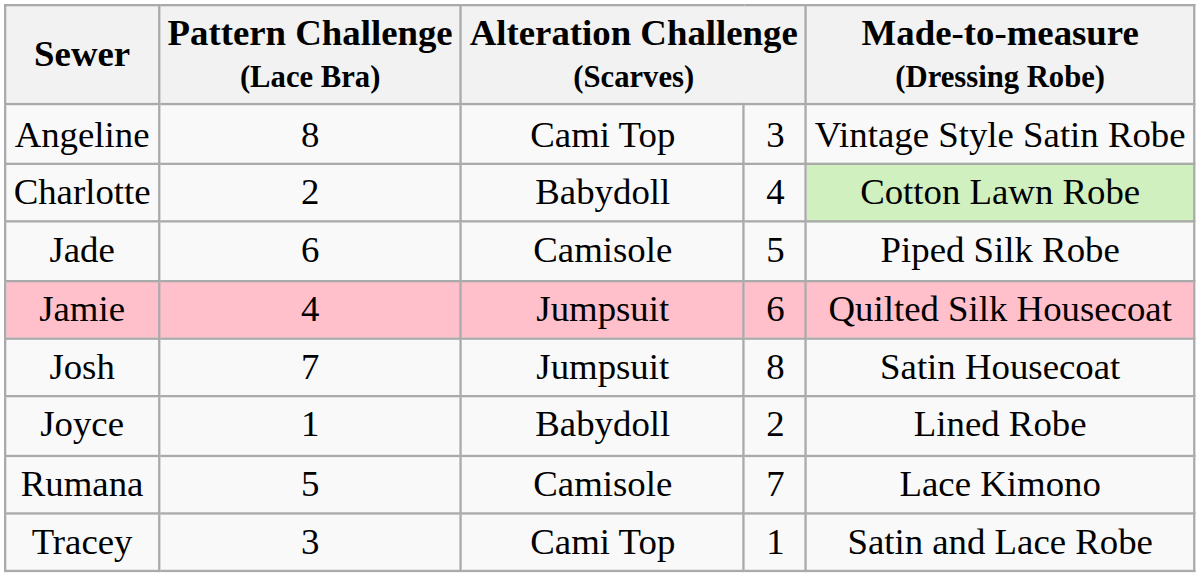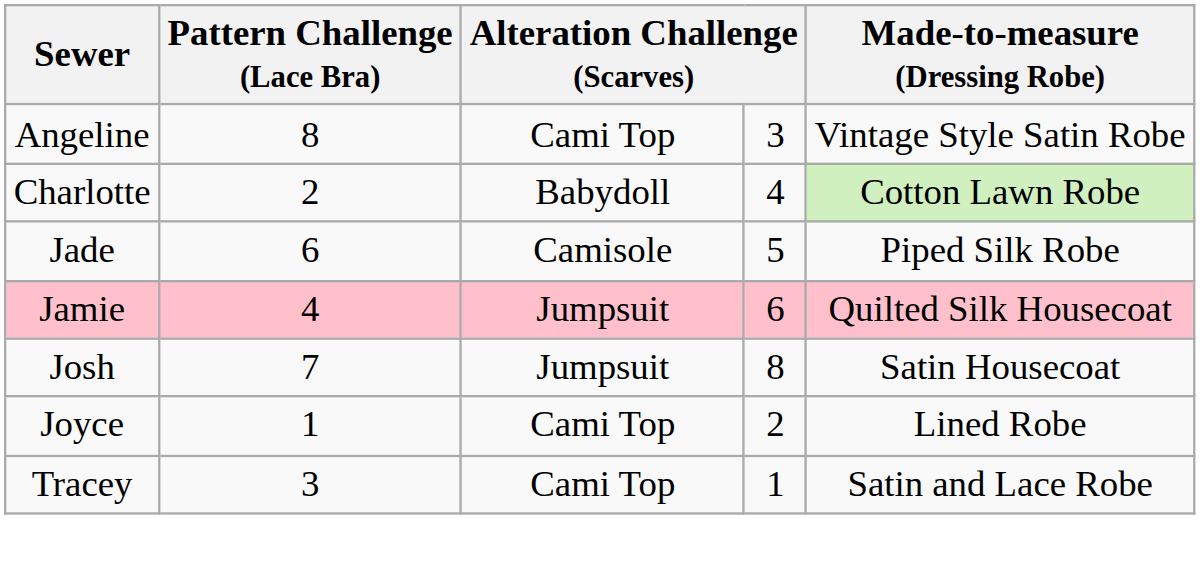Joyce | column 3: Babydoll -> Cami Top
- row: Rumana | 5 | Camisole | 7 | Lace Kimono
